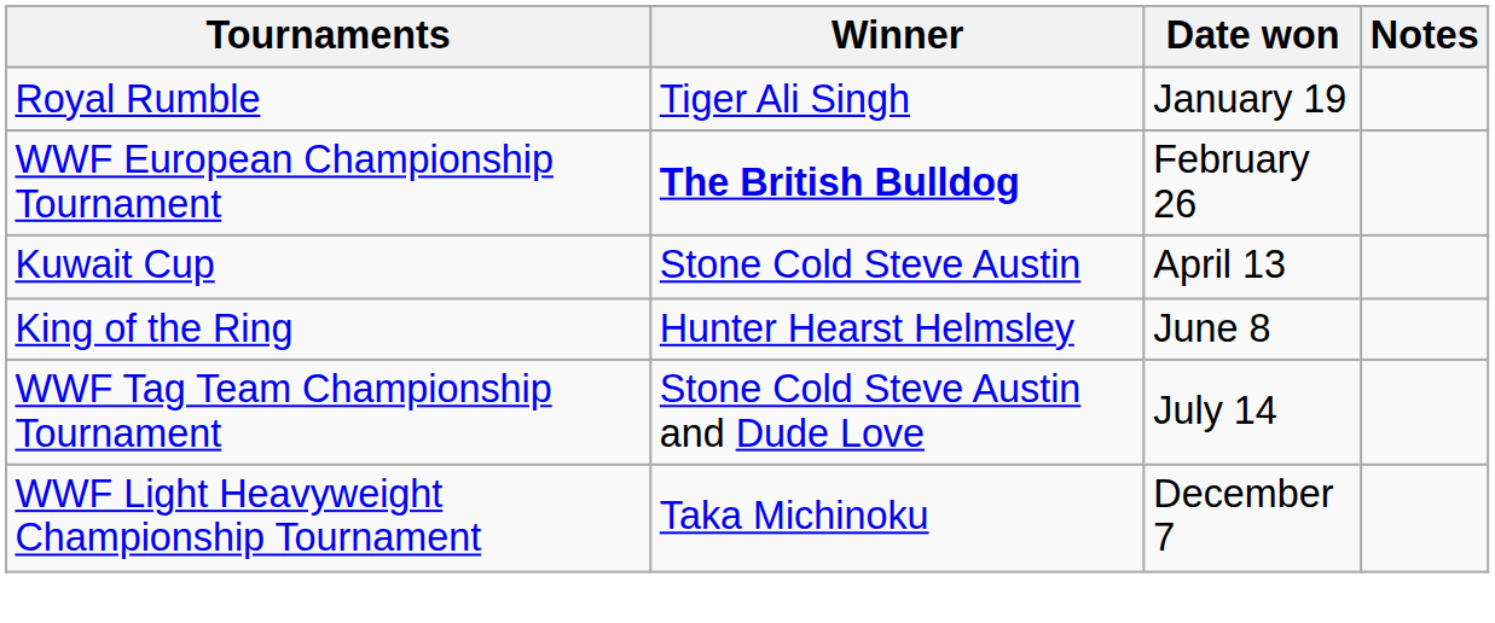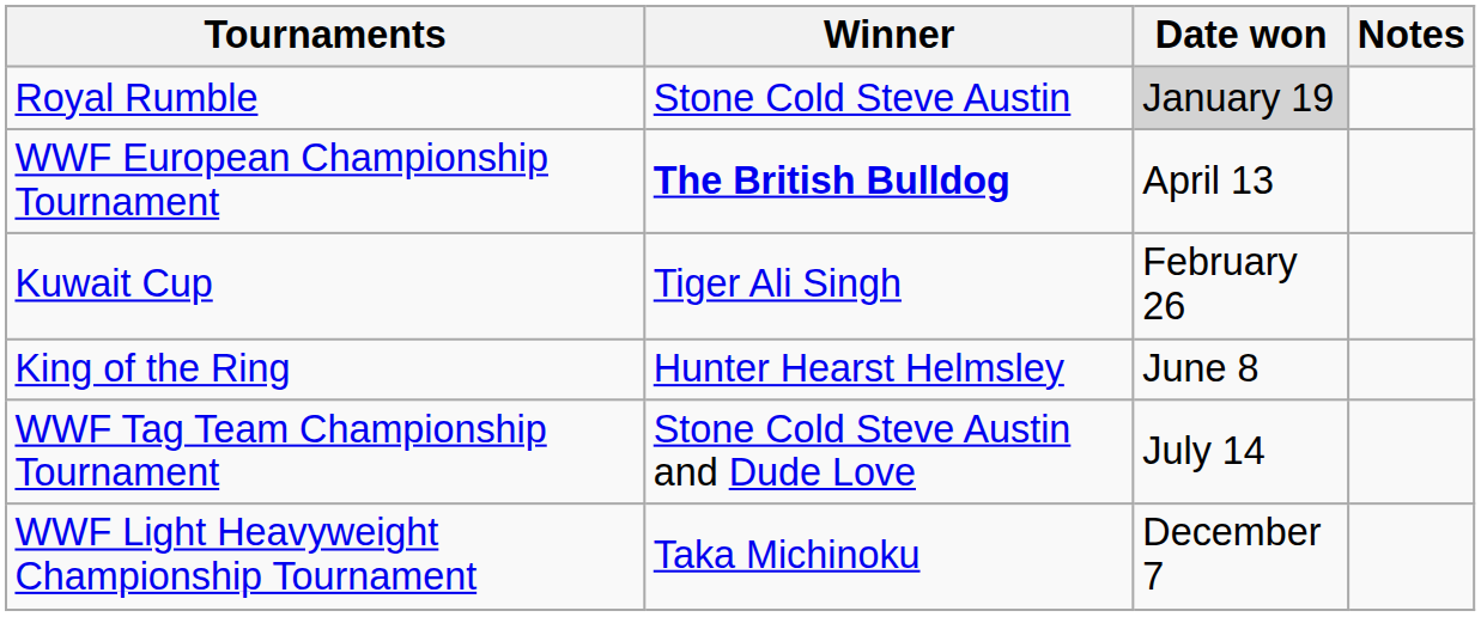Royal Rumble | Winner: Tiger Ali Singh -> Stone Cold Steve Austin
Royal Rumble | Date won: no background -> lightgrey background
WWF European Championship Tournament | Date won: February 26 -> April 13
Kuwait Cup | Winner: Stone Cold Steve Austin -> Tiger Ali Singh
Kuwait Cup | Date won: April 13 -> February 26
